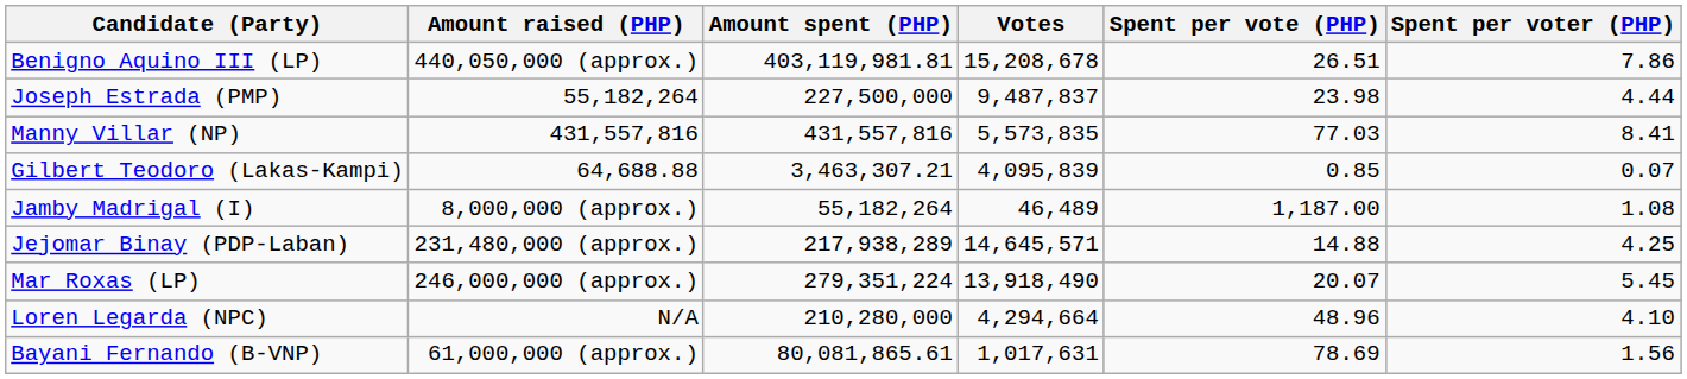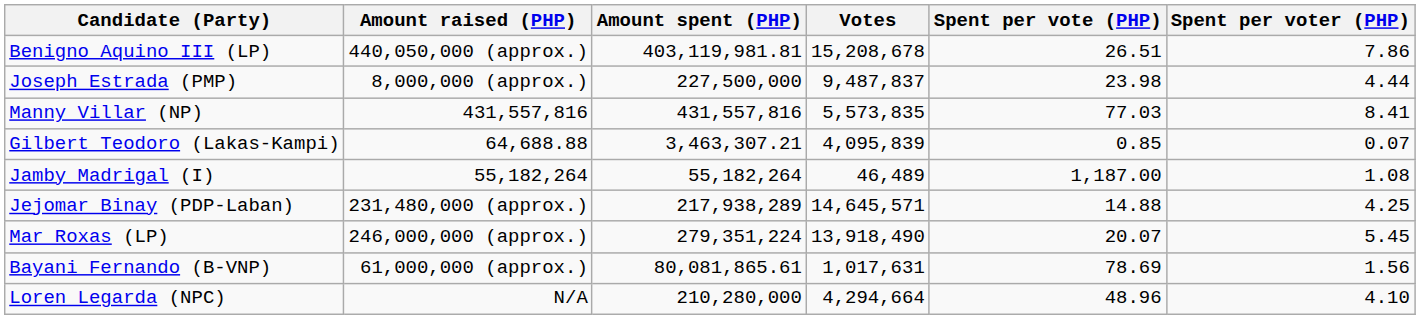Joseph Estrada (PMP) | Amount raised (PHP): 55,182,264 -> 8,000,000 (approx.)
Jamby Madrigal (I) | Amount raised (PHP): 8,000,000 (approx.) -> 55,182,264
rows swapped: Loren Legarda (NPC) <-> Bayani Fernando (B-VNP)
